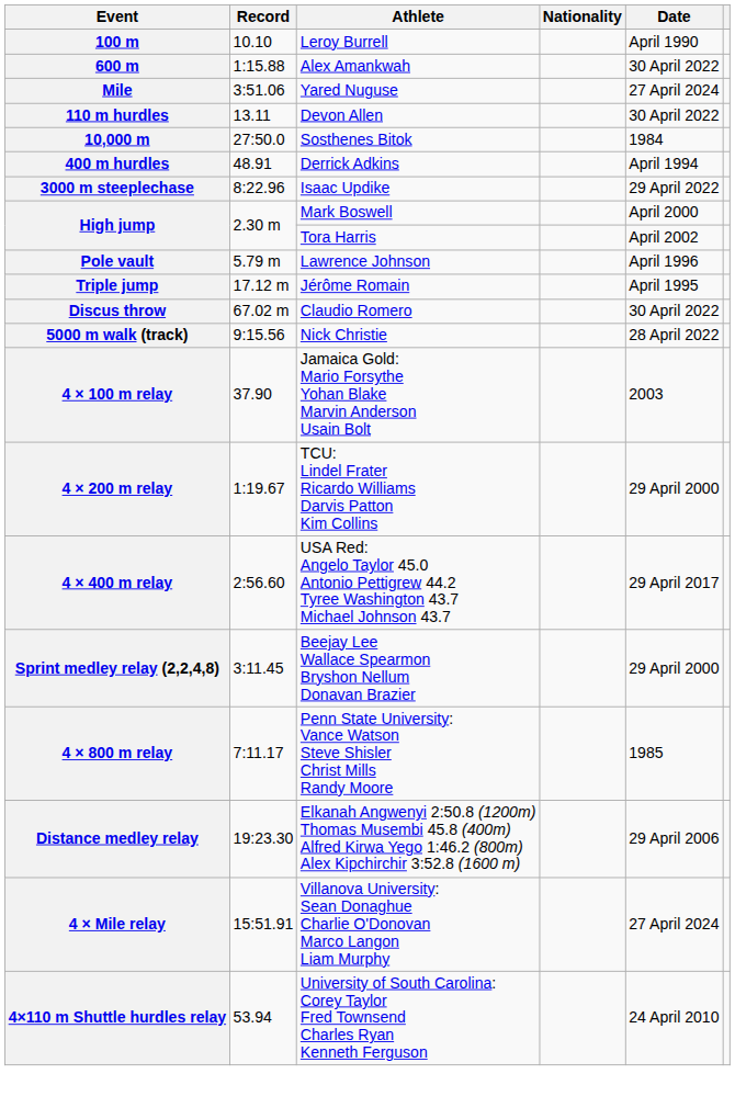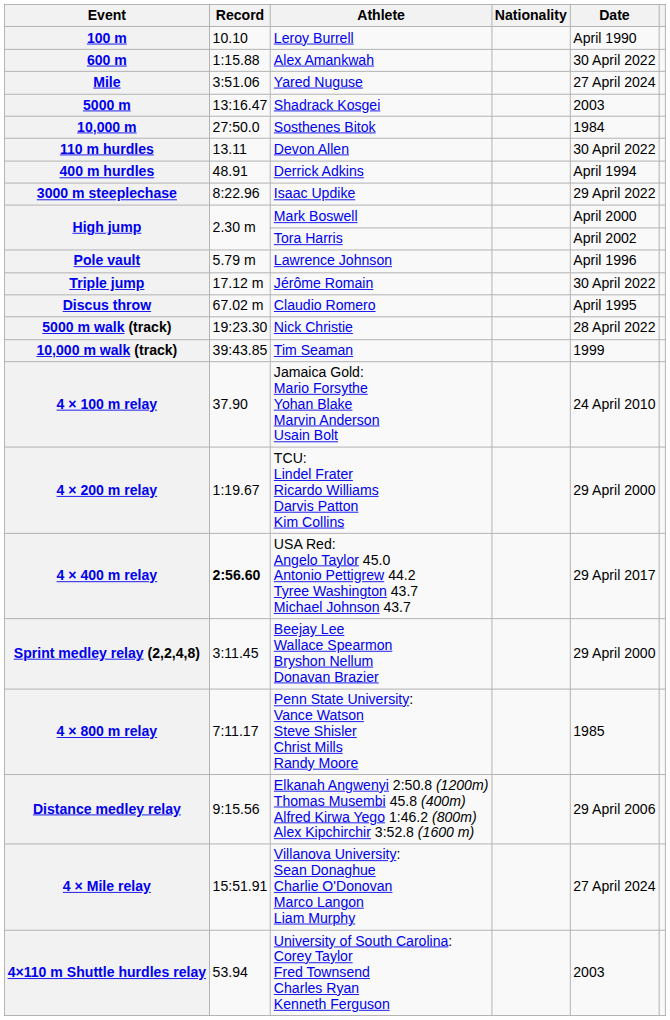+ row: 5000 m | 13:16.47 | Shadrack Kosgei | 2003
rows swapped: 10,000 m <-> 110 m hurdles
Triple jump | Date: April 1995 -> 30 April 2022
Discus throw | Date: 30 April 2022 -> April 1995
5000 m walk (track) | Record: 9:15.56 -> 19:23.30
+ row: 10,000 m walk (track) | 39:43.85 | Tim Seaman | 1999
4 × 100 m relay | Date: 2003 -> 24 April 2010
4 × 400 m relay | Record: normal -> bold
Distance medley relay | Record: 19:23.30 -> 9:15.56
4×110 m Shuttle hurdles relay | Date: 24 April 2010 -> 2003
